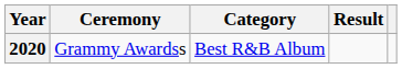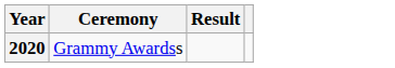- column: Category | Best R&B Album
